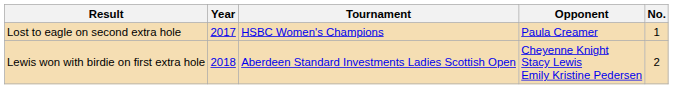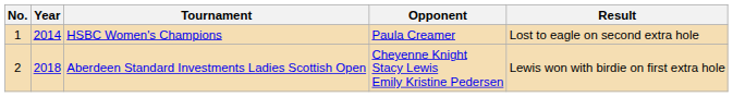columns swapped: No. <-> Result
HSBC Women's Champions | Year: 2017 -> 2014
